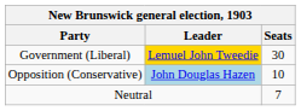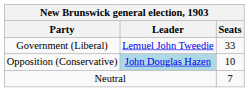Government (Liberal) | Leader: gold background -> no background
Government (Liberal) | Seats: 30 -> 33
